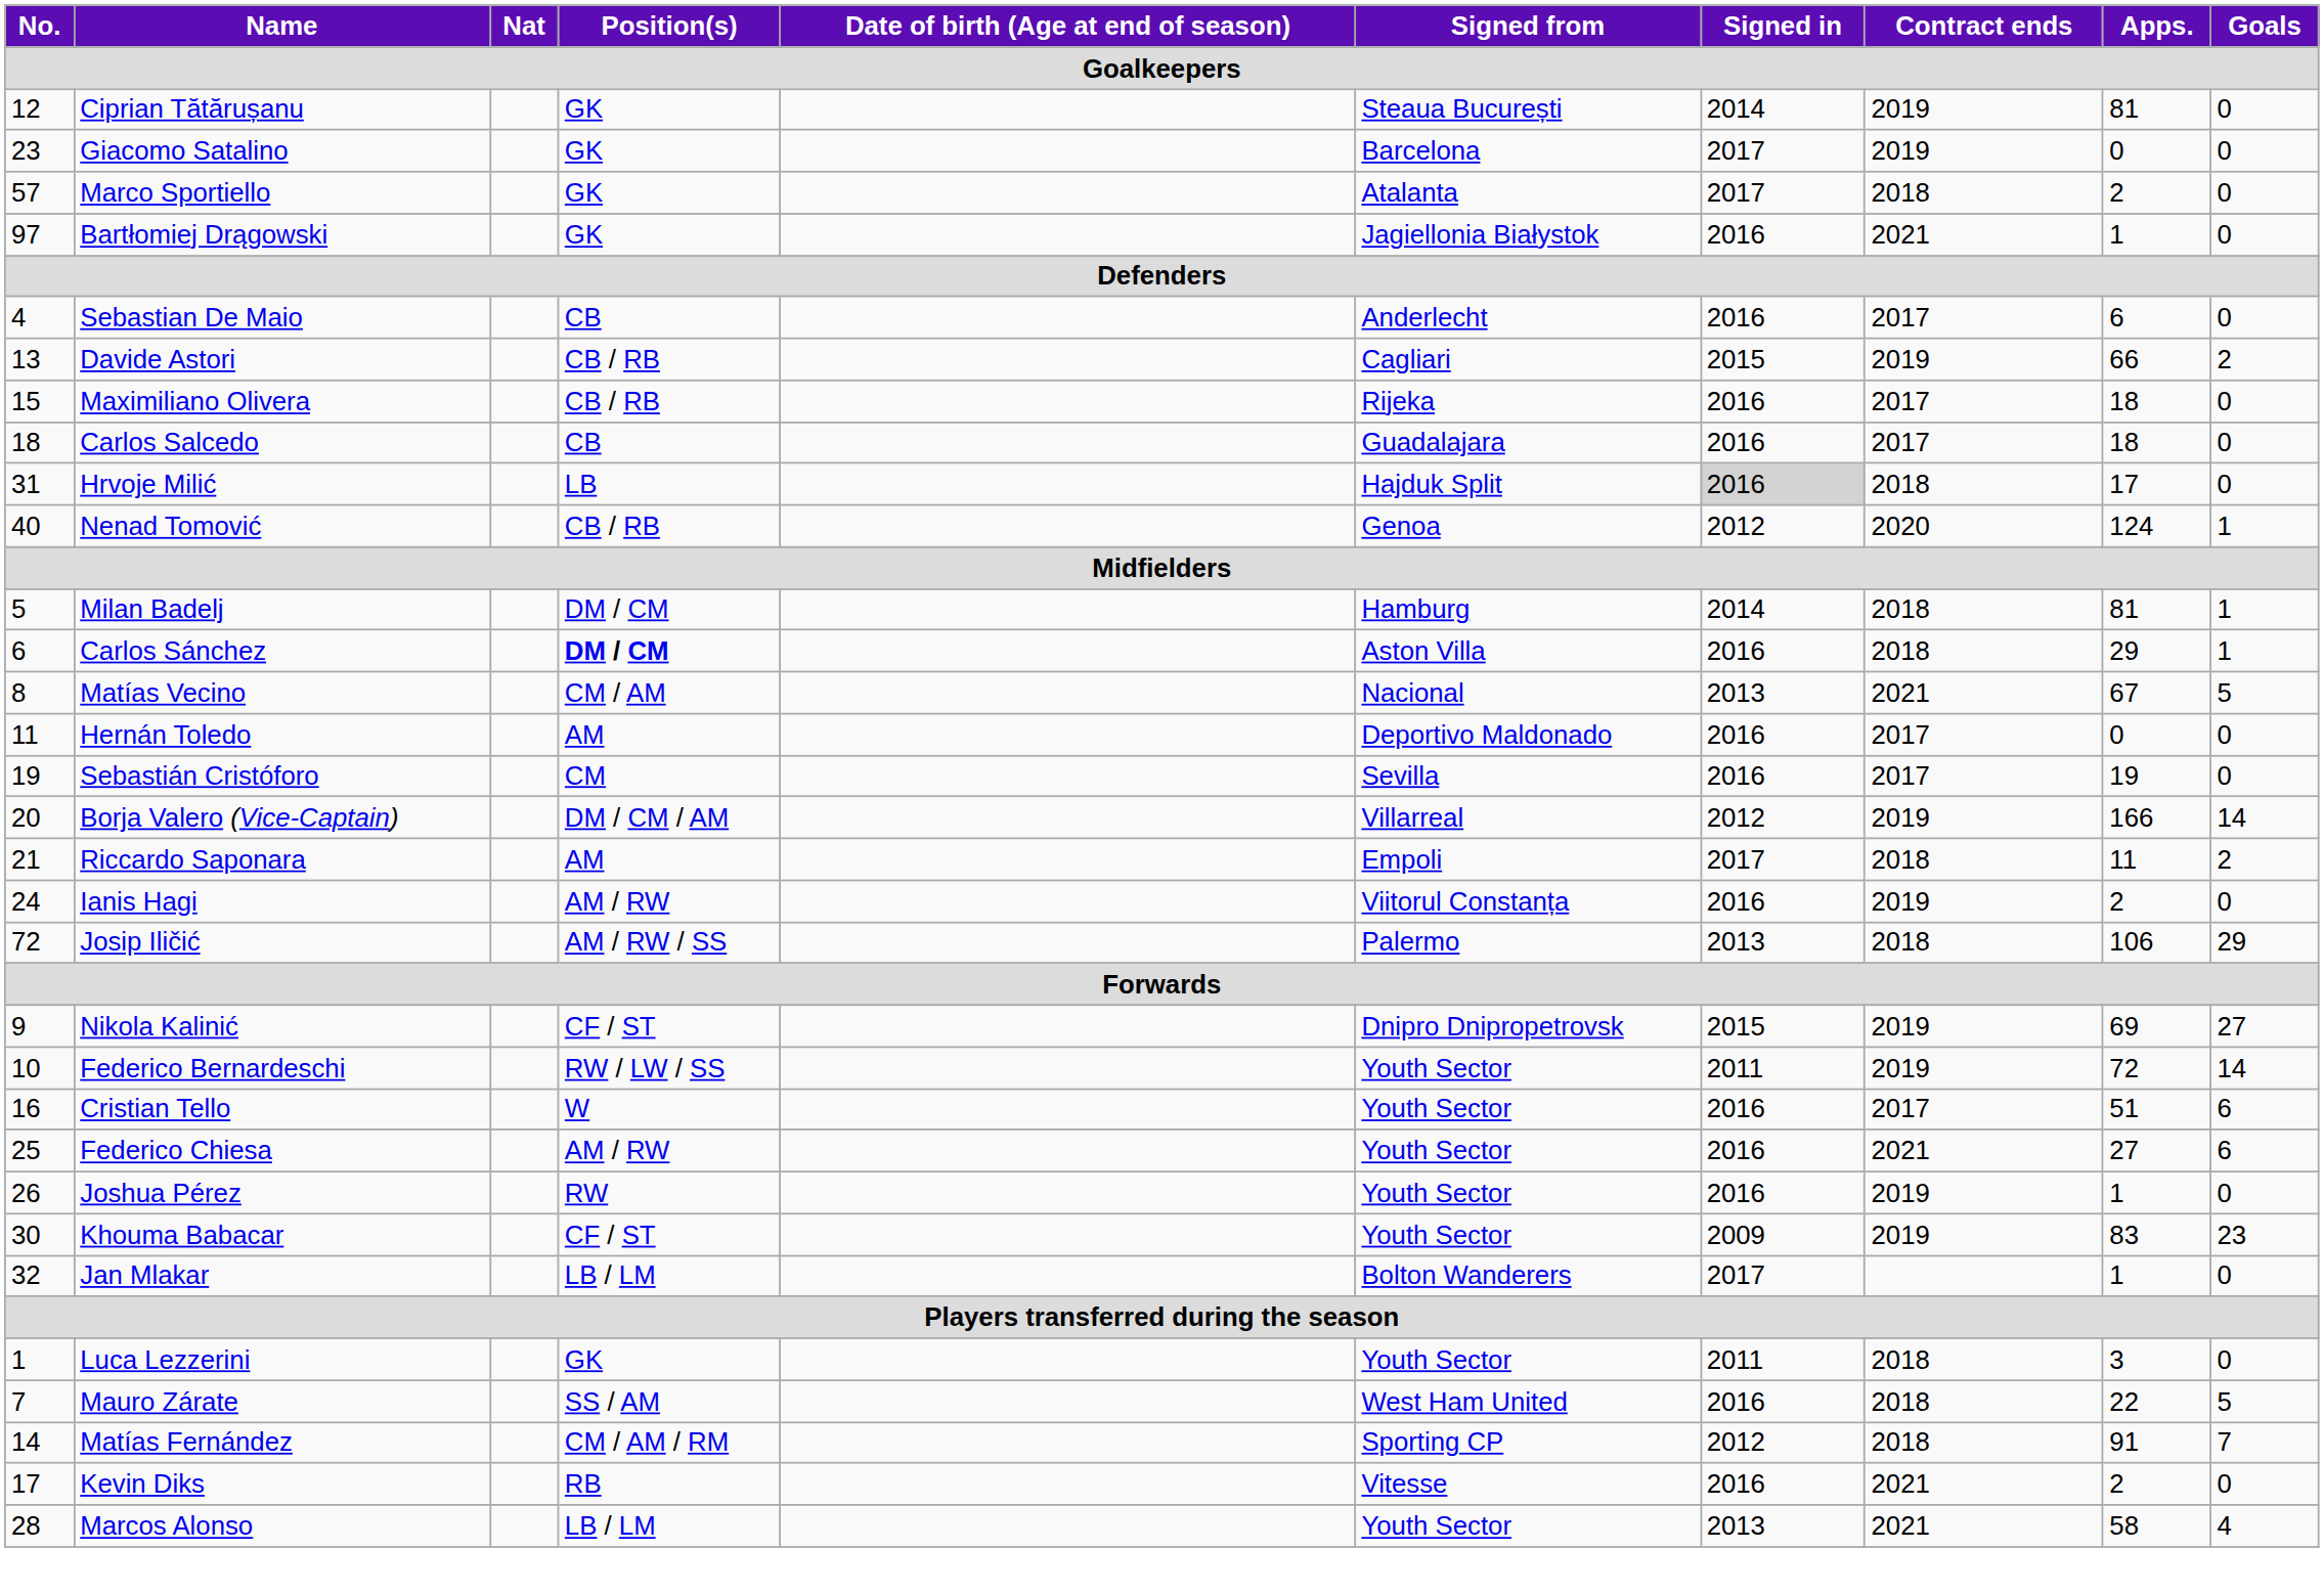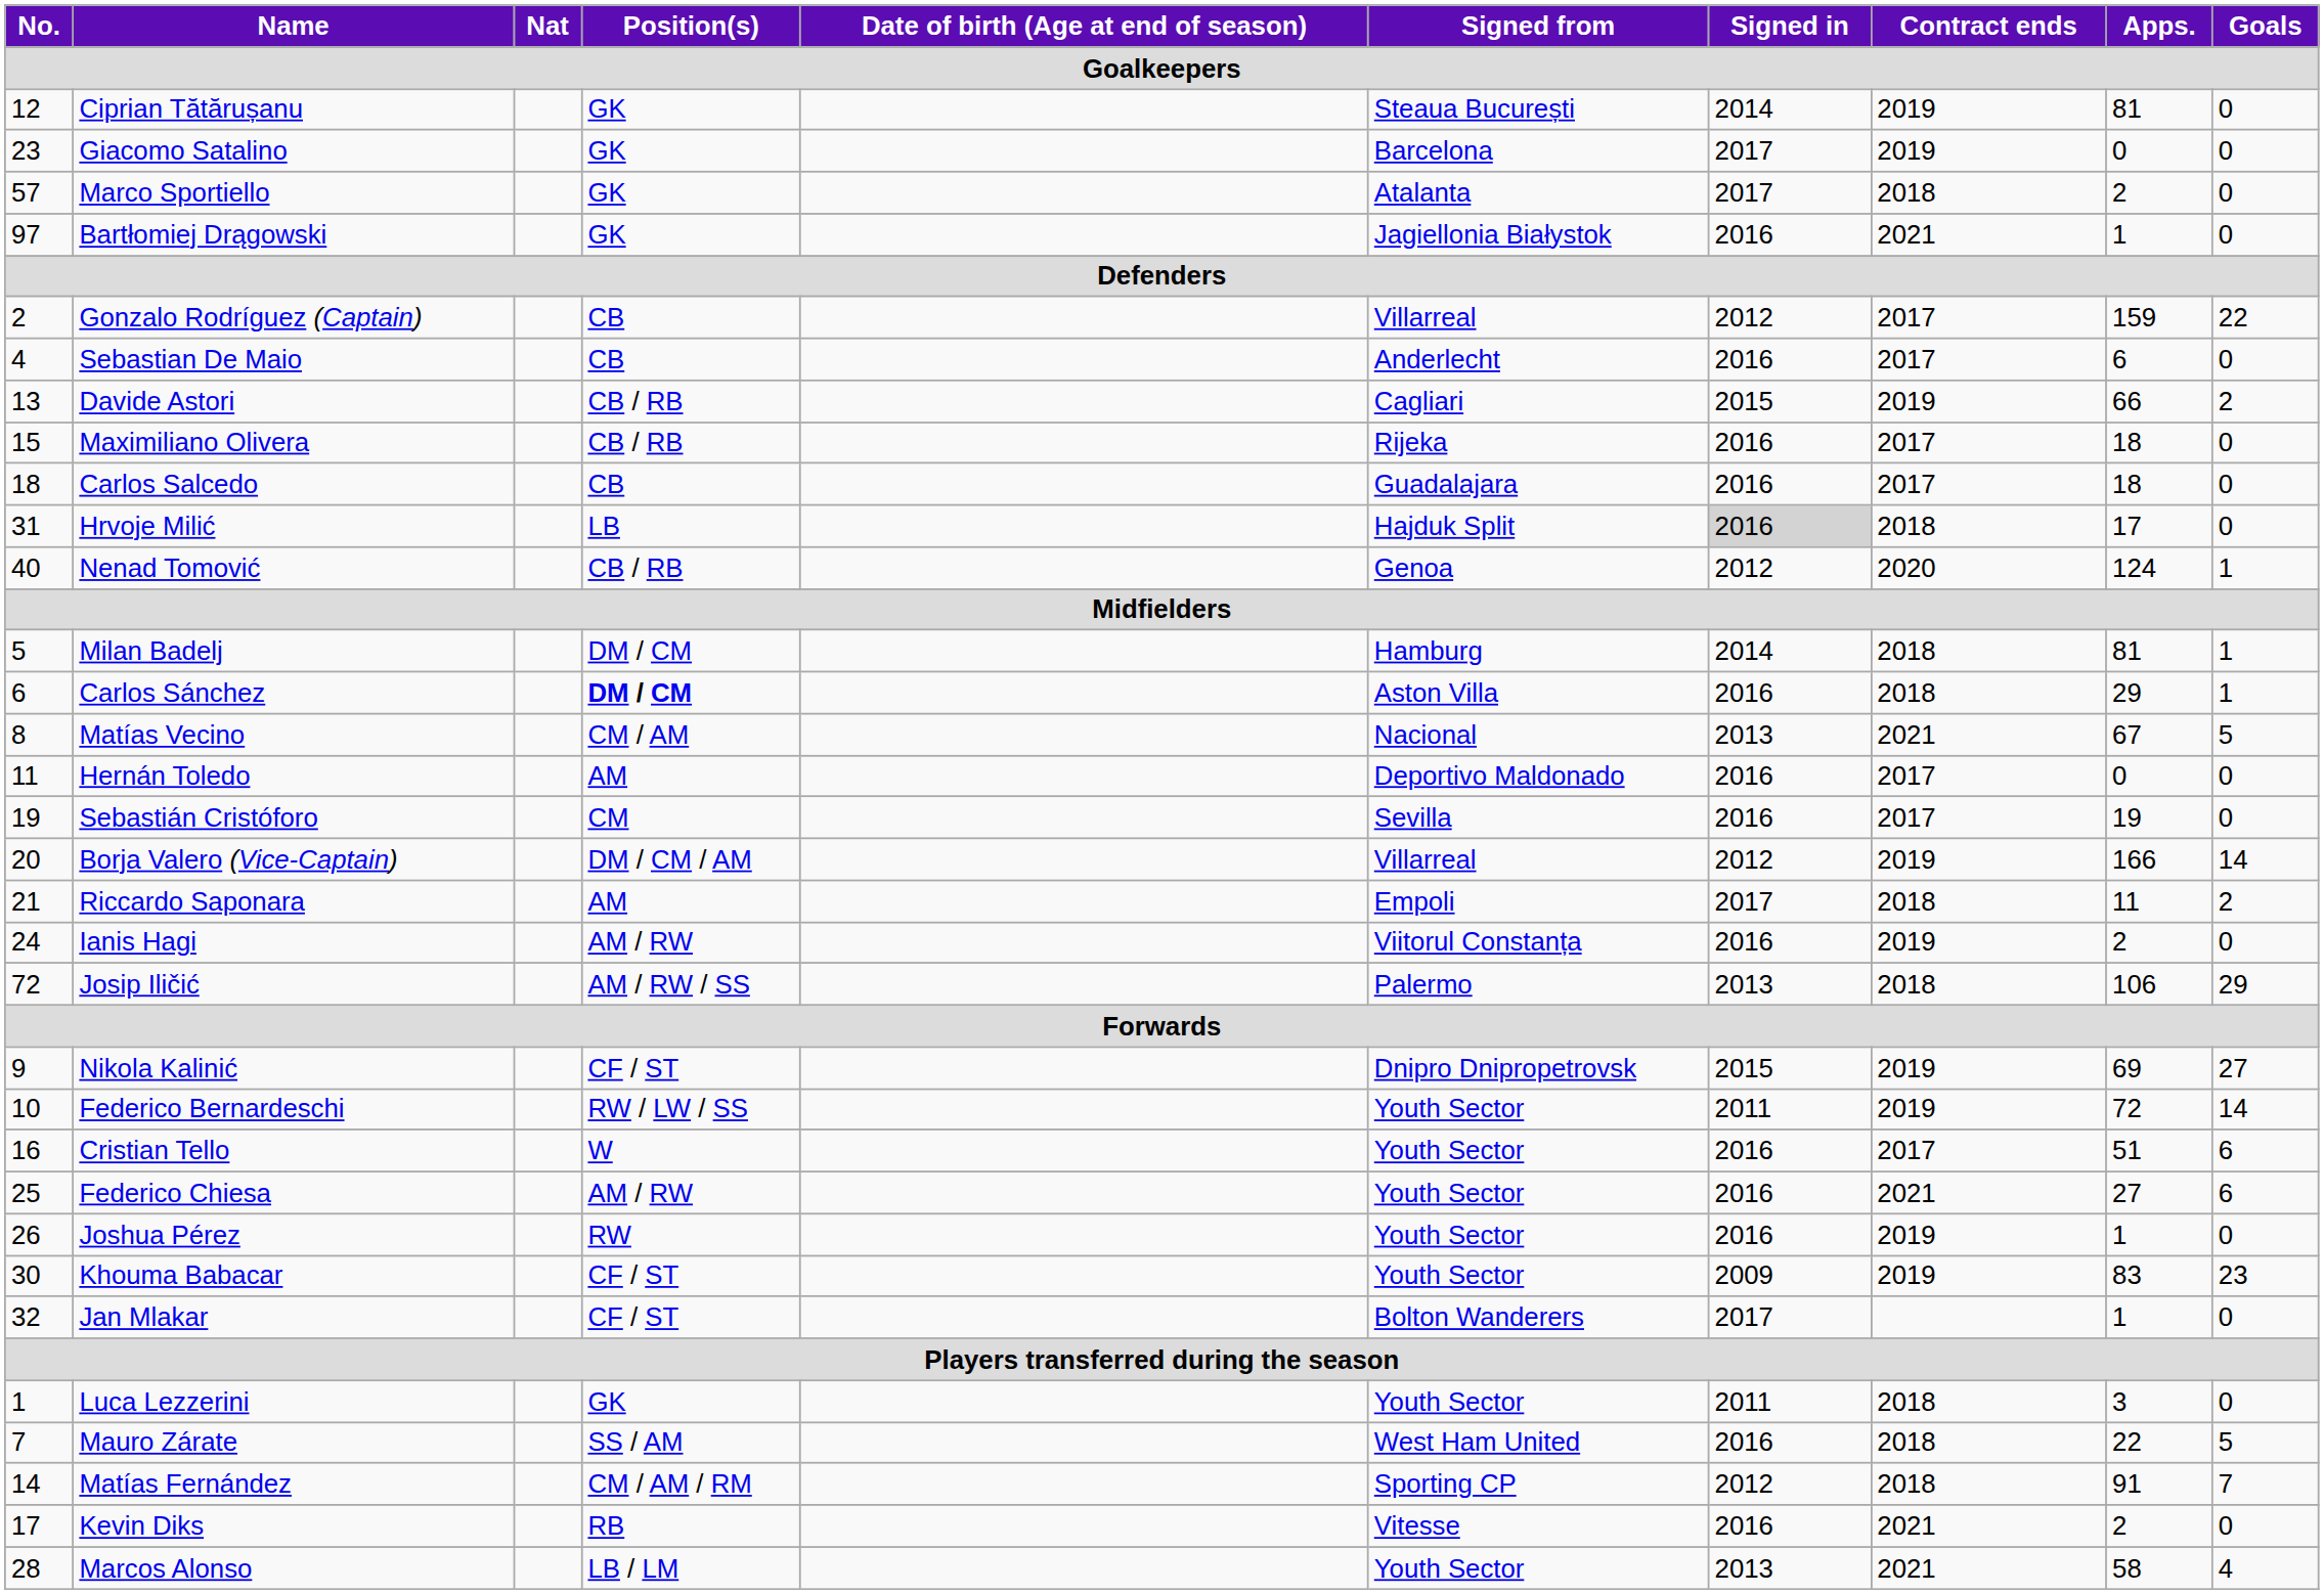+ row: 2 | Gonzalo Rodríguez (Captain) | CB | Villarreal | 2012 | 2017 | 159 | 22
Jan Mlakar | Position(s): LB / LM -> CF / ST
